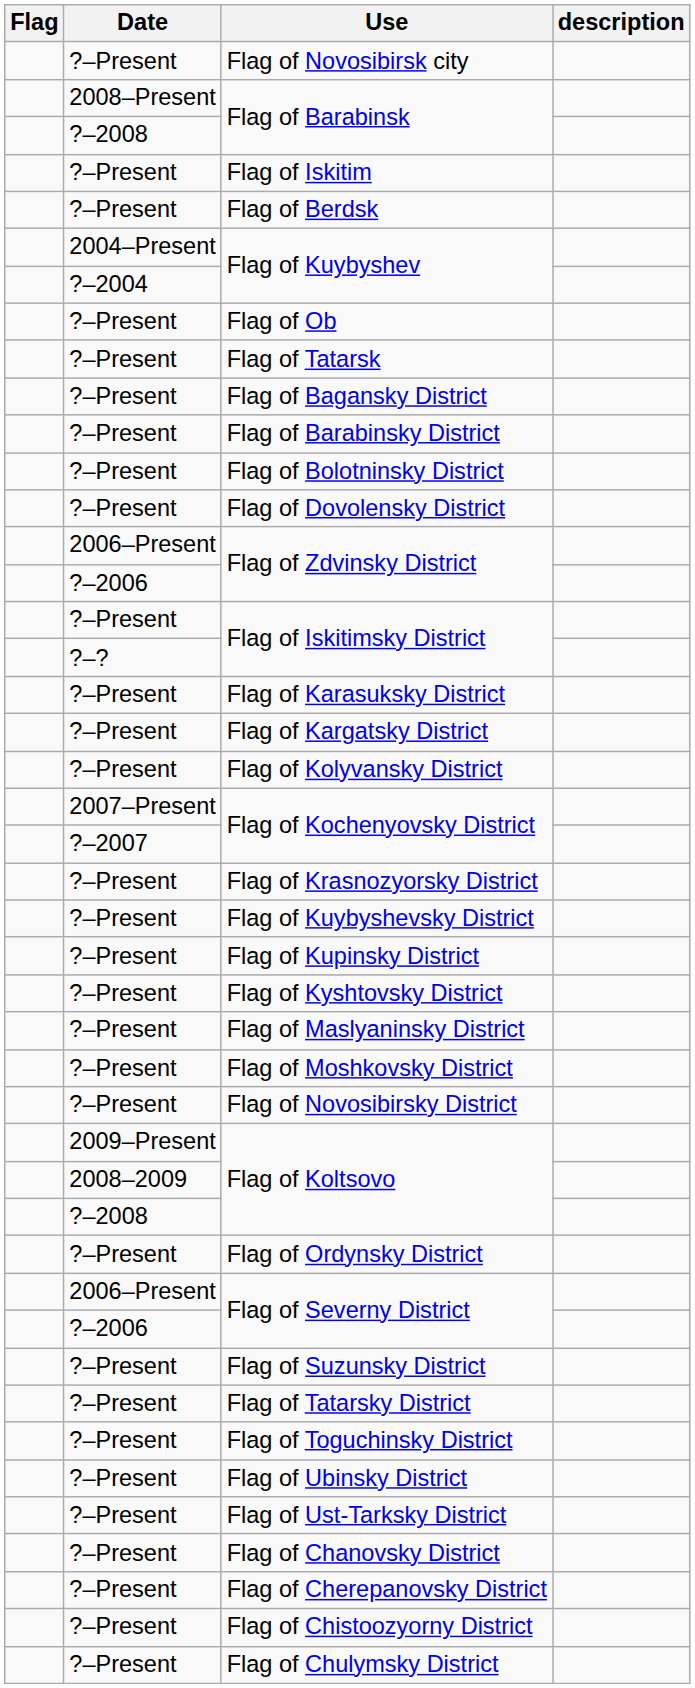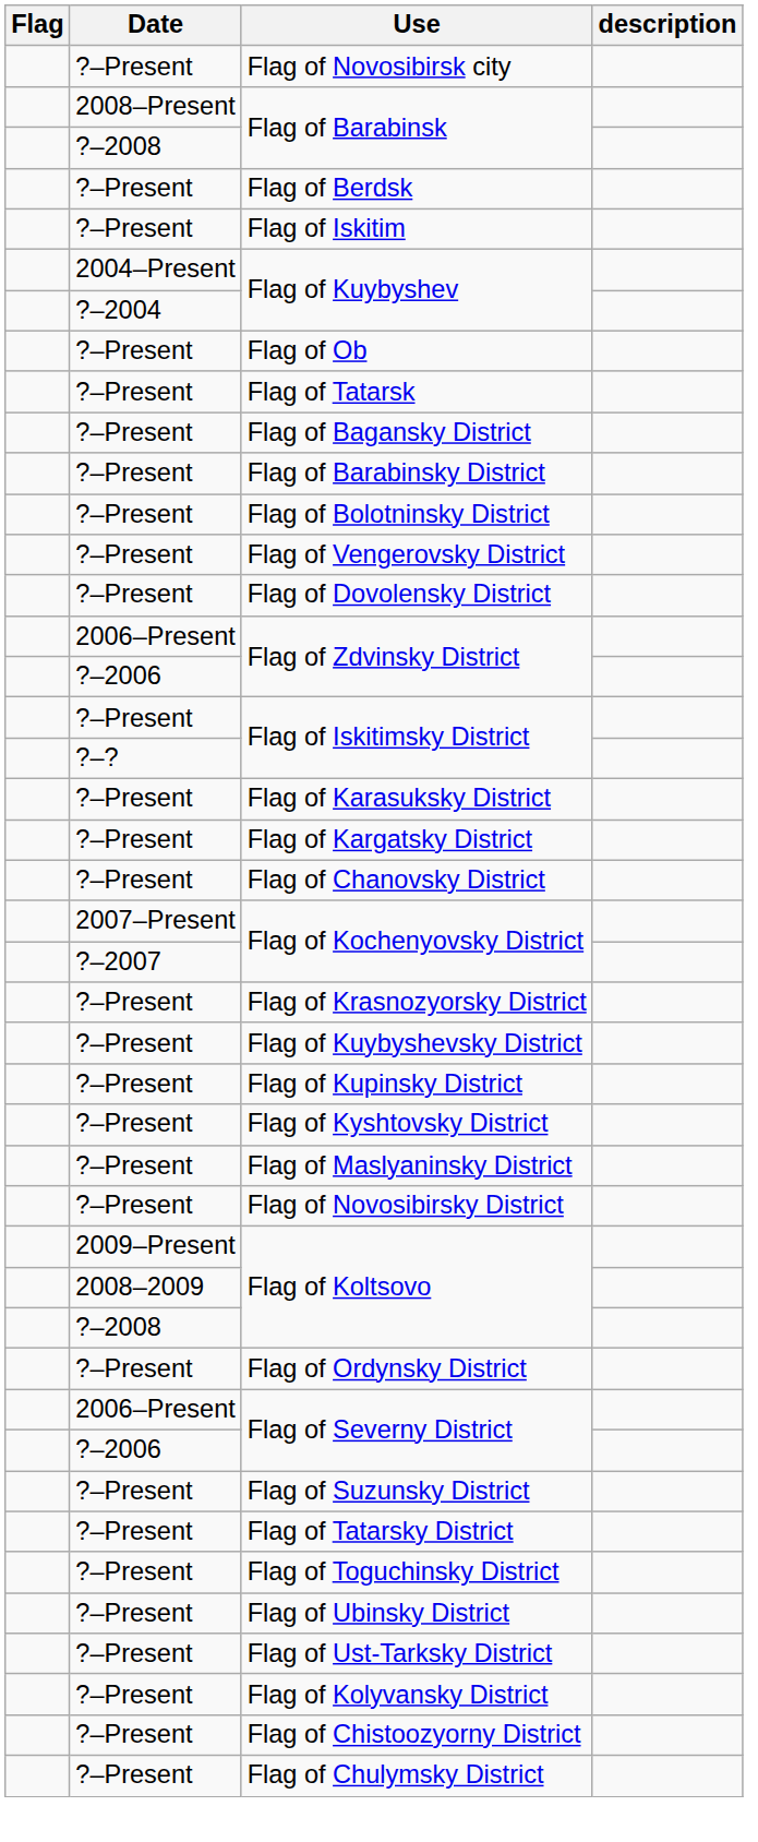rows swapped: Flag of Berdsk <-> Flag of Iskitim
+ row: ?–Present | Flag of Vengerovsky District
rows swapped: Flag of Kolyvansky District <-> Flag of Chanovsky District
- row: ?–Present | Flag of Moshkovsky District
- row: ?–Present | Flag of Cherepanovsky District
